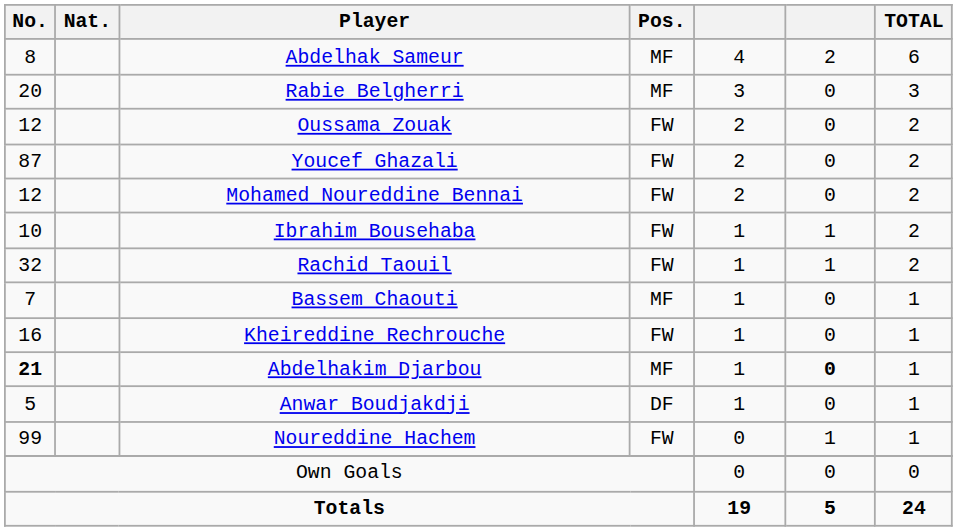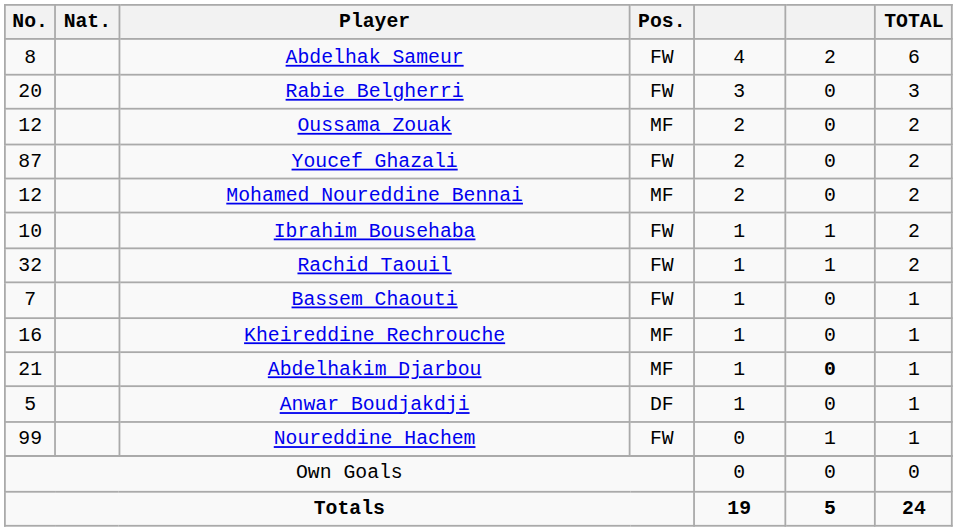Abdelhak Sameur | Pos.: MF -> FW
Rabie Belgherri | Pos.: MF -> FW
Oussama Zouak | Pos.: FW -> MF
Mohamed Noureddine Bennai | Pos.: FW -> MF
Bassem Chaouti | Pos.: MF -> FW
Kheireddine Rechrouche | Pos.: FW -> MF
Abdelhakim Djarbou | No.: bold -> normal
